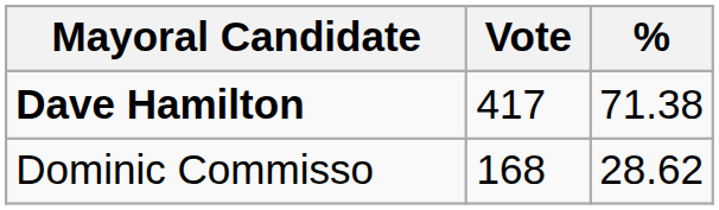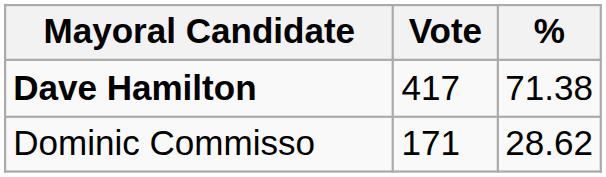Dominic Commisso | Vote: 168 -> 171
